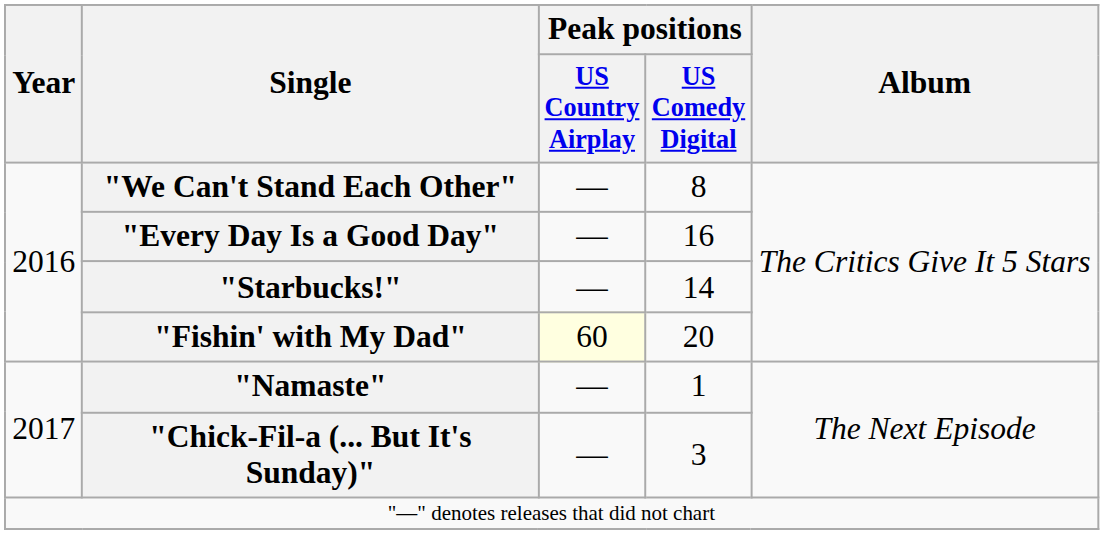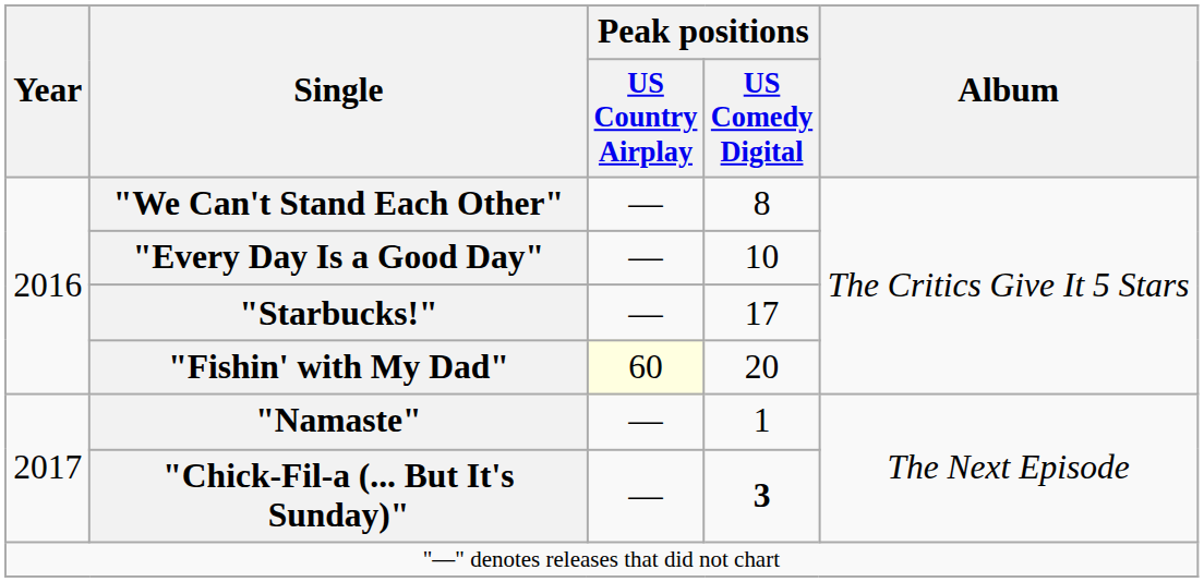"Every Day Is a Good Day" | Peak positions / US Comedy Digital: 16 -> 10
"Starbucks!" | Peak positions / US Comedy Digital: 14 -> 17
"Chick-Fil-a (... But It's Sunday)" | Peak positions / US Comedy Digital: normal -> bold
